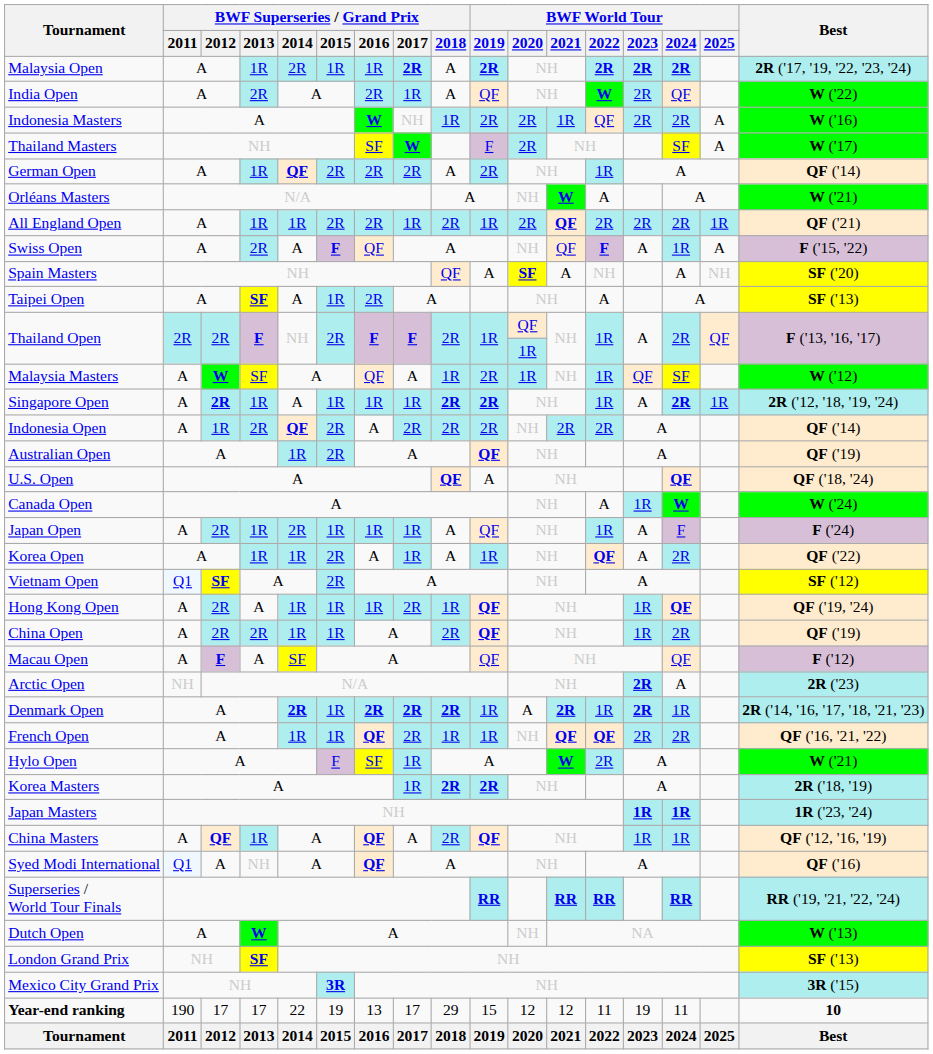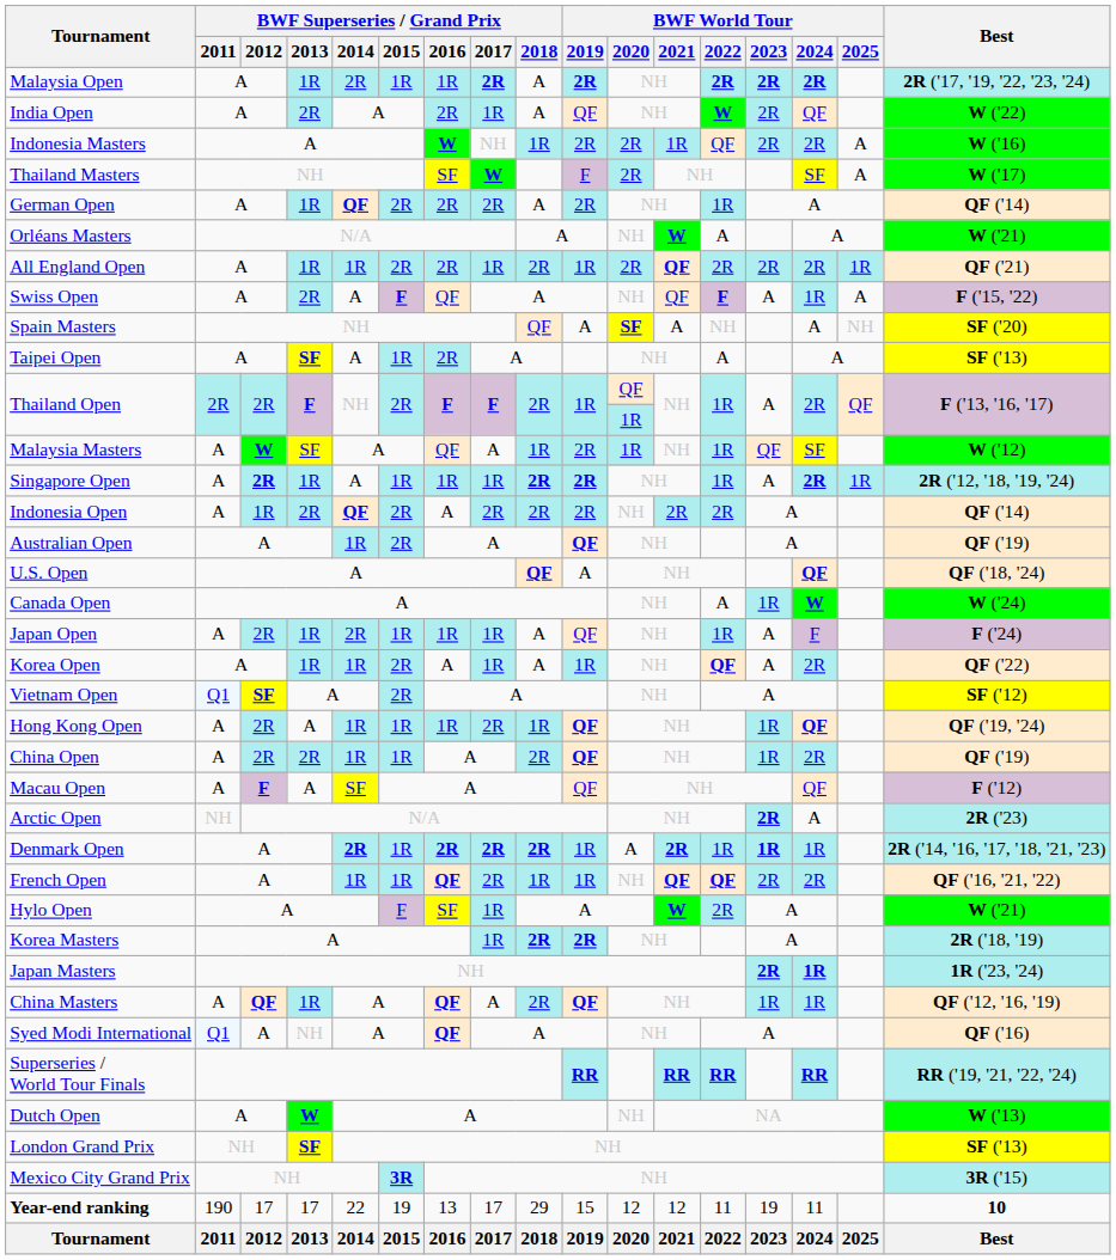Denmark Open | BWF World Tour / 2023: 2R -> 1R
Japan Masters | BWF World Tour / 2023: 1R -> 2R
